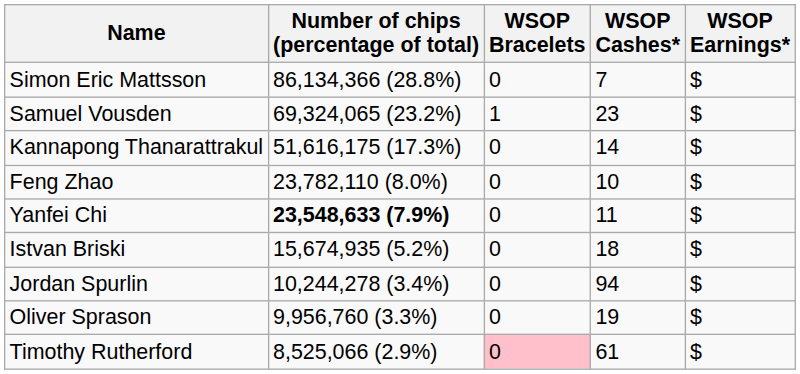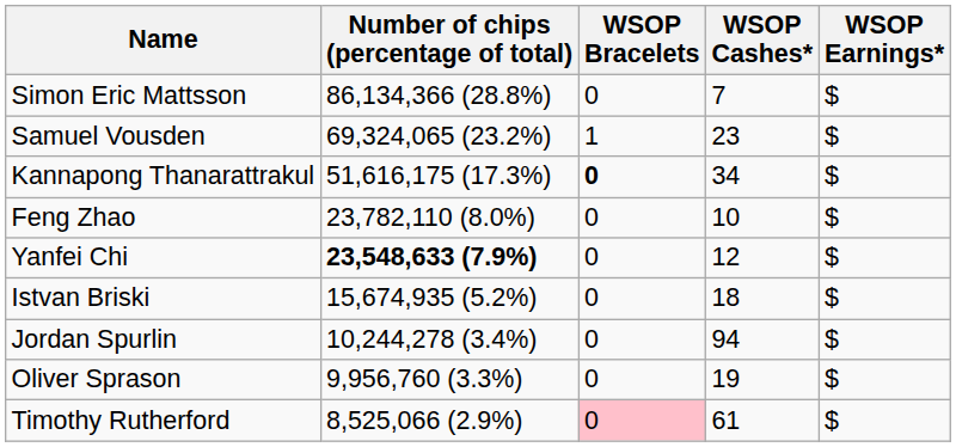Kannapong Thanarattrakul | WSOP Bracelets: normal -> bold
Kannapong Thanarattrakul | WSOP Cashes*: 14 -> 34
Yanfei Chi | WSOP Cashes*: 11 -> 12
